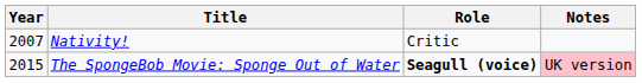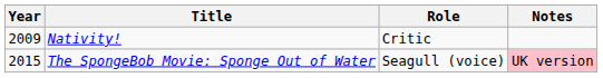Nativity! | Year: 2007 -> 2009
The SpongeBob Movie: Sponge Out of Water | Role: bold -> normal
